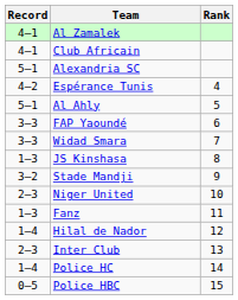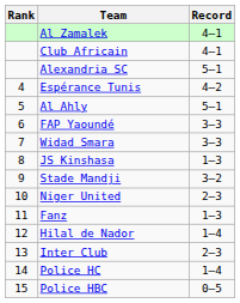columns swapped: Rank <-> Record
